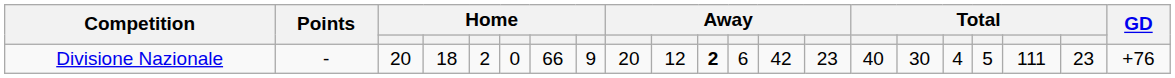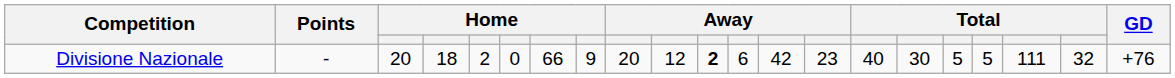Divisione Nazionale | column 17: 4 -> 5
Divisione Nazionale | column 20: 23 -> 32
